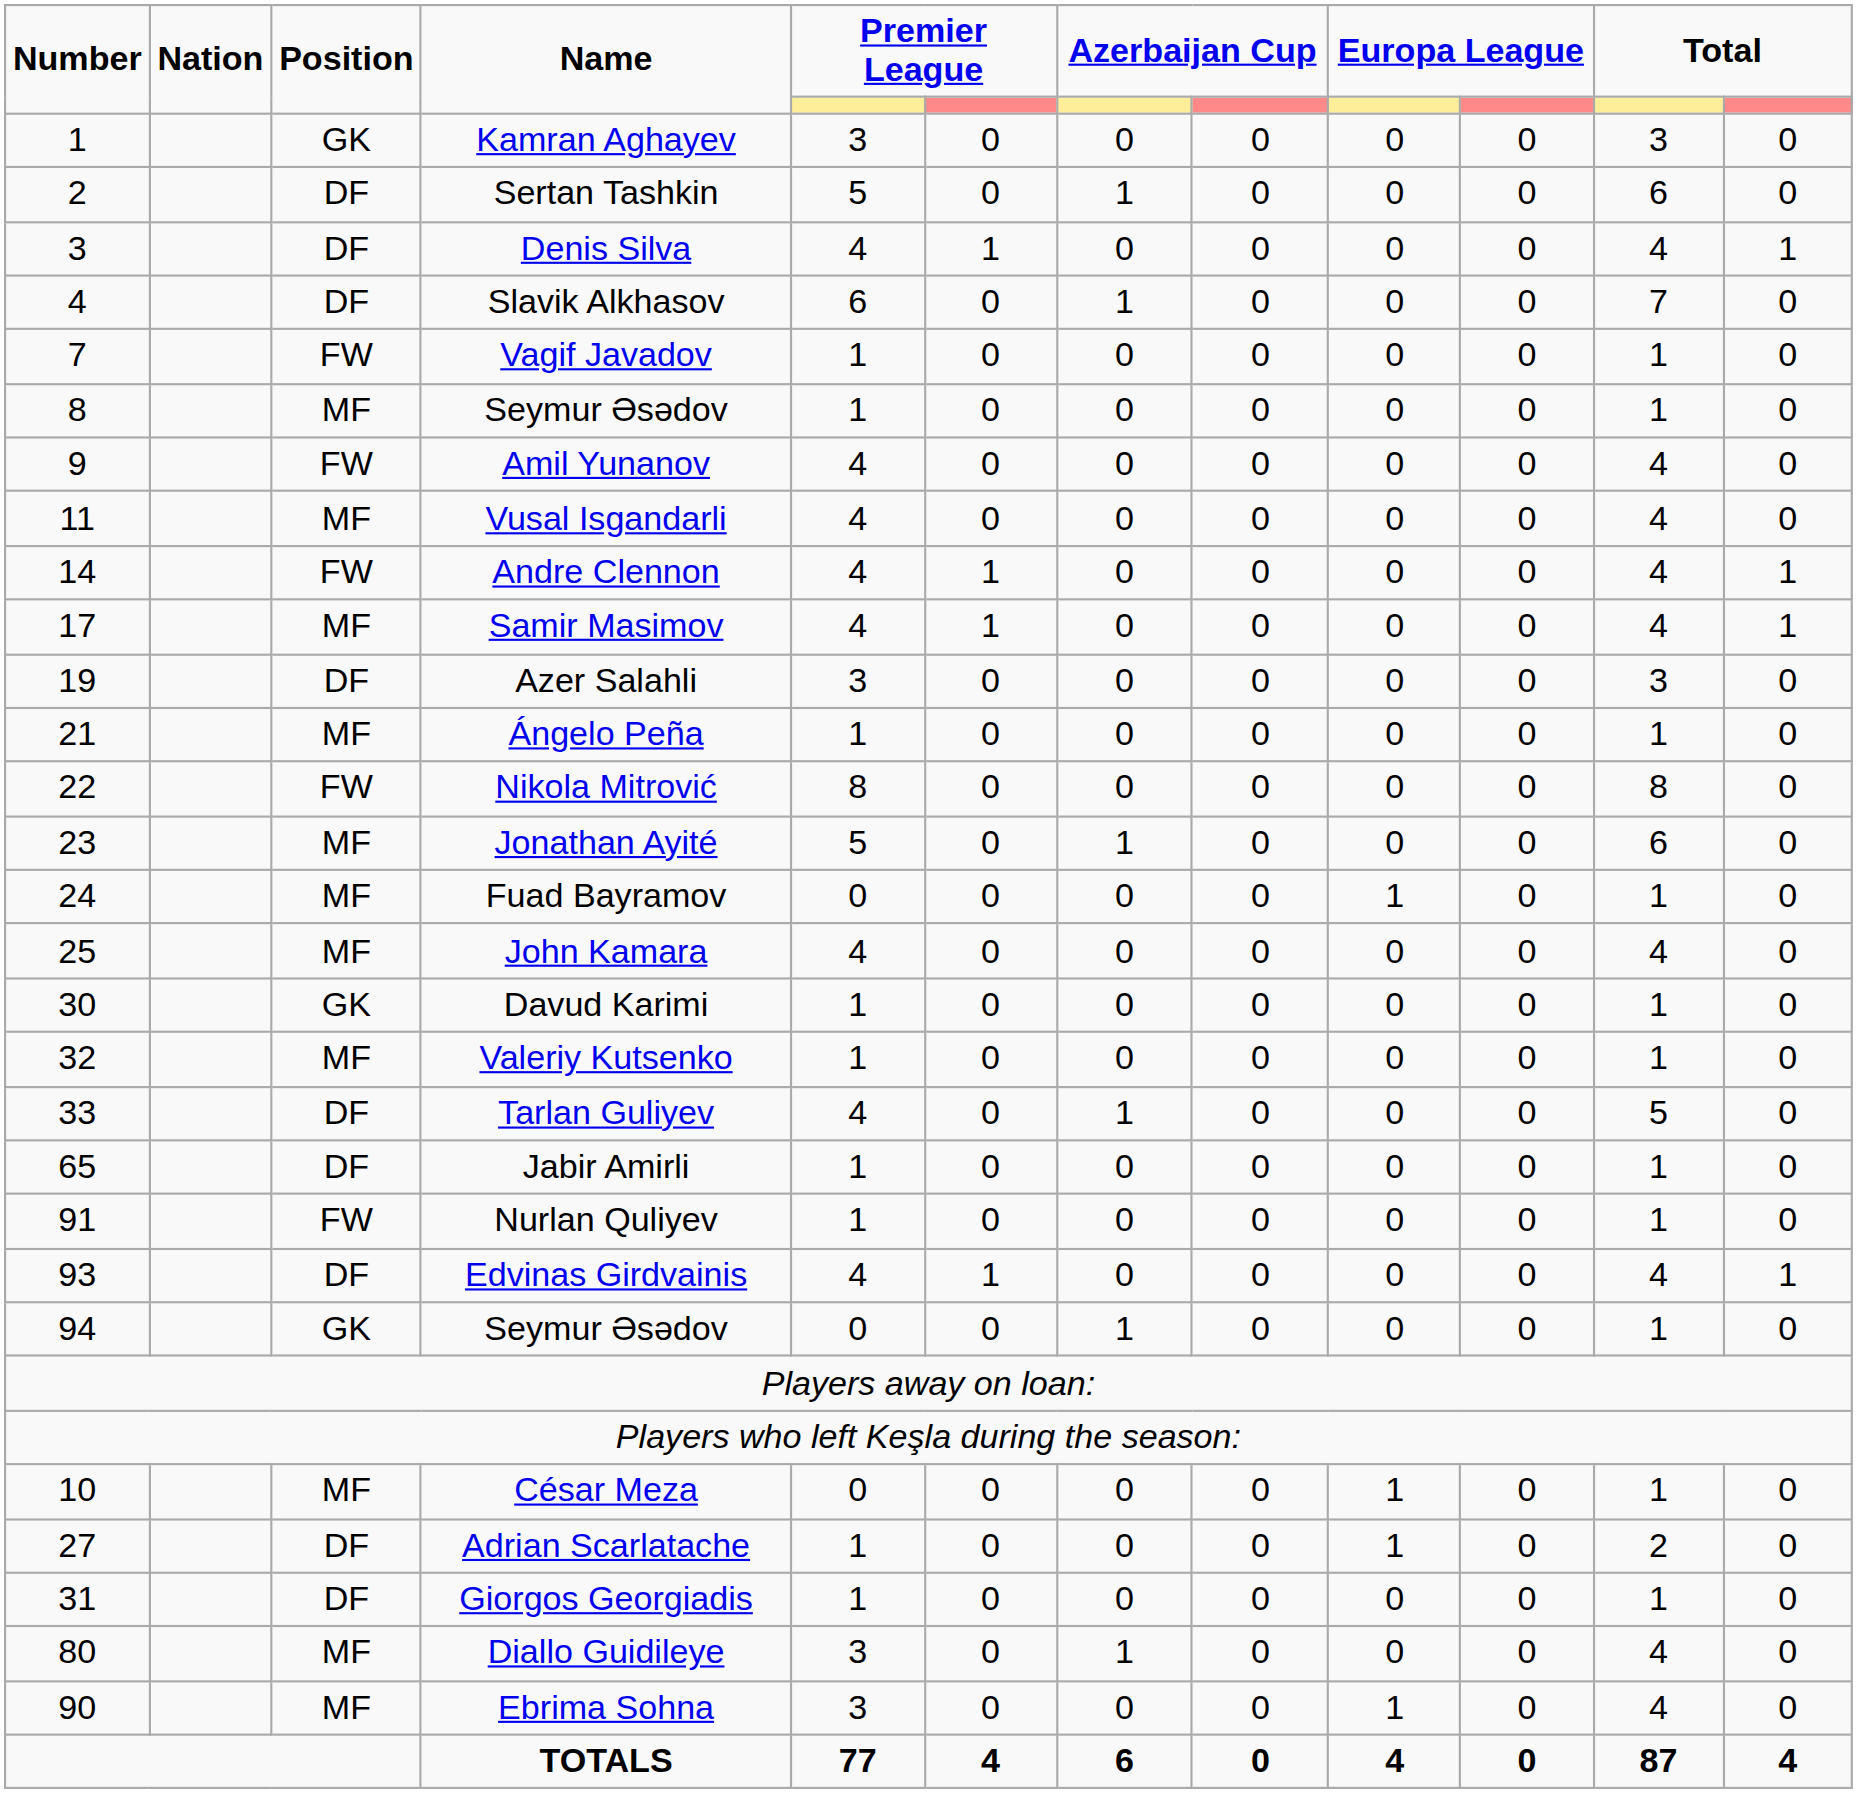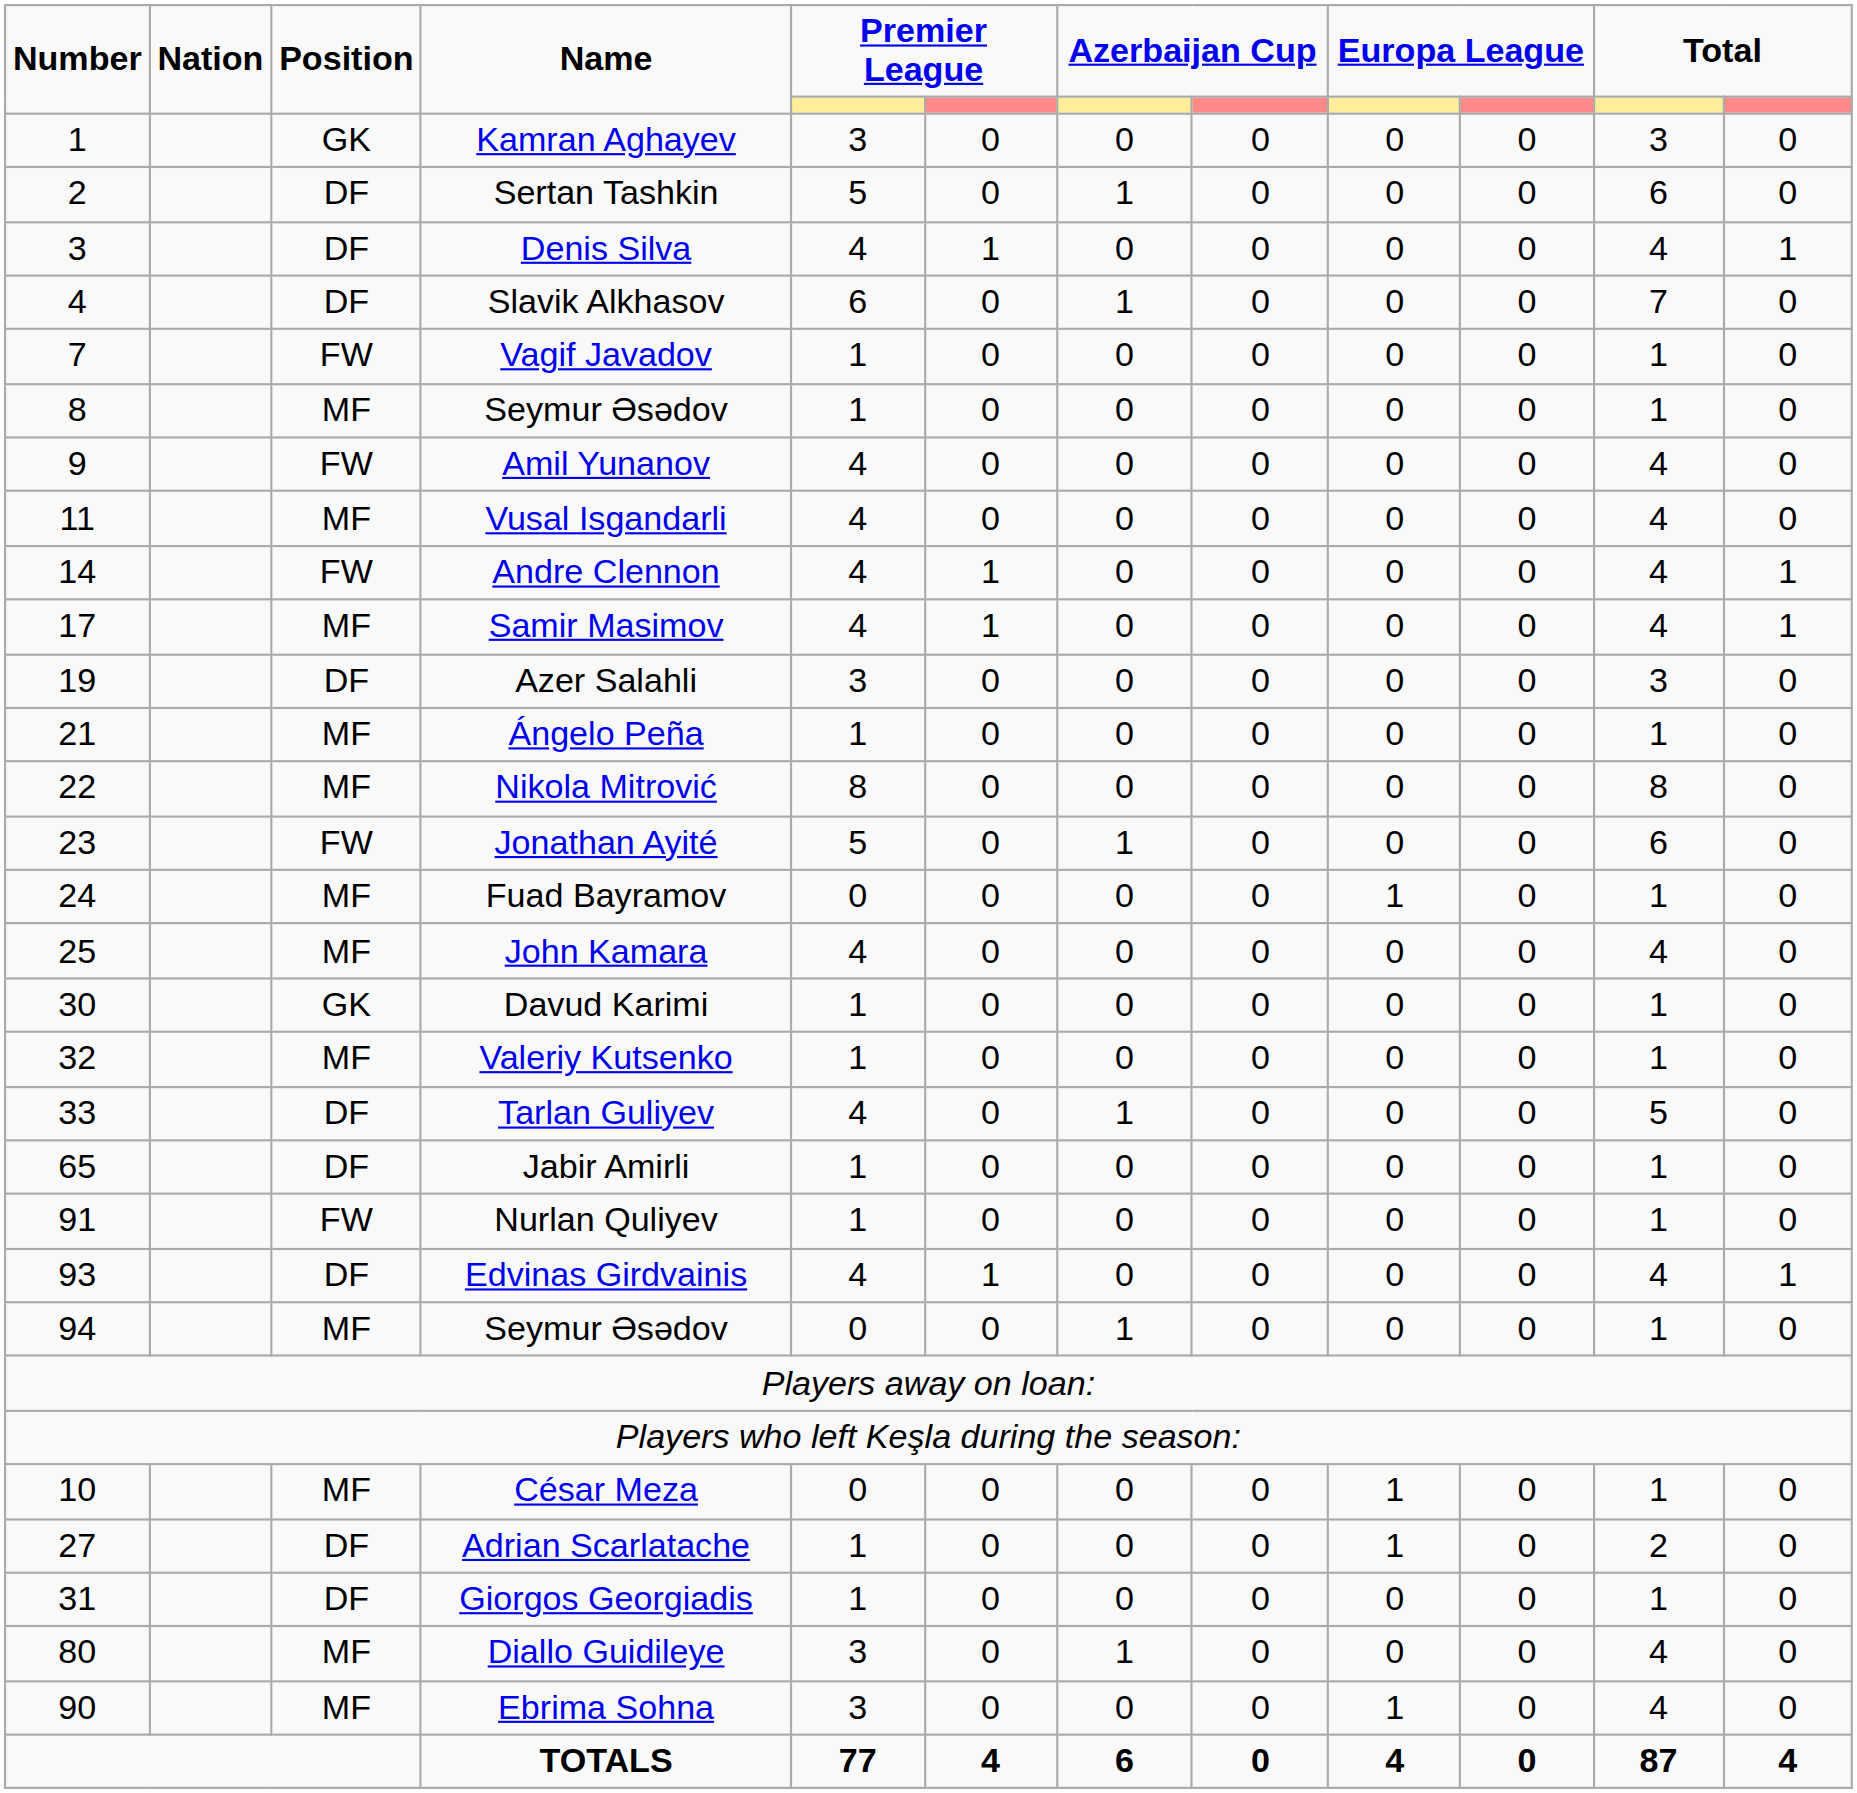Nikola Mitrović | Position: FW -> MF
Jonathan Ayité | Position: MF -> FW
94 / Seymur Əsədov | Position: GK -> MF
